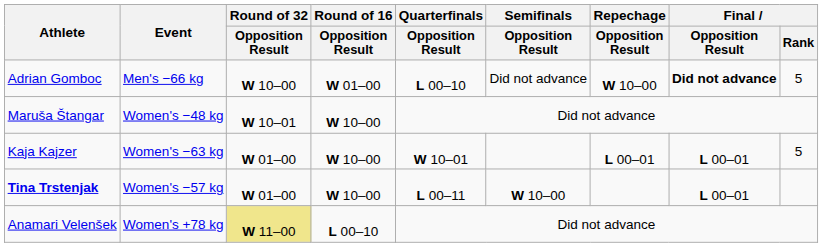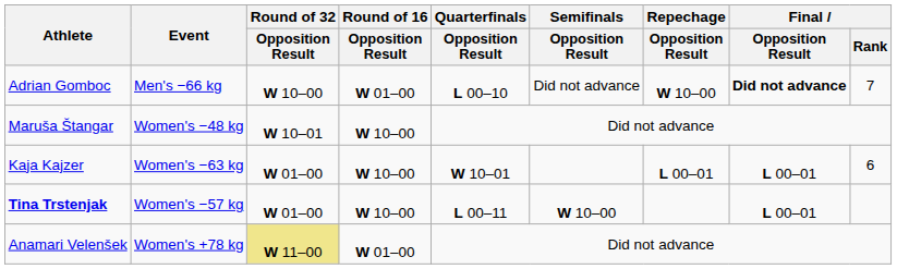Adrian Gomboc | Final / Rank: 5 -> 7
Kaja Kajzer | Final / Rank: 5 -> 6
Anamari Velenšek | Round of 16 / Opposition Result: L 00–10 -> W 01–00
